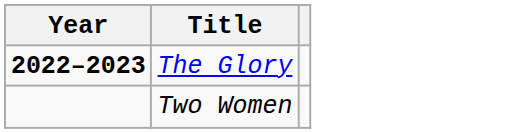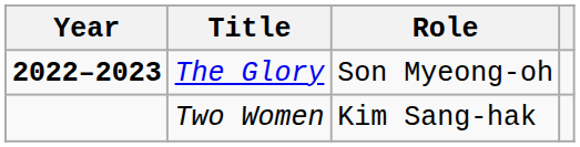+ column: Role | Son Myeong-oh | Kim Sang-hak
